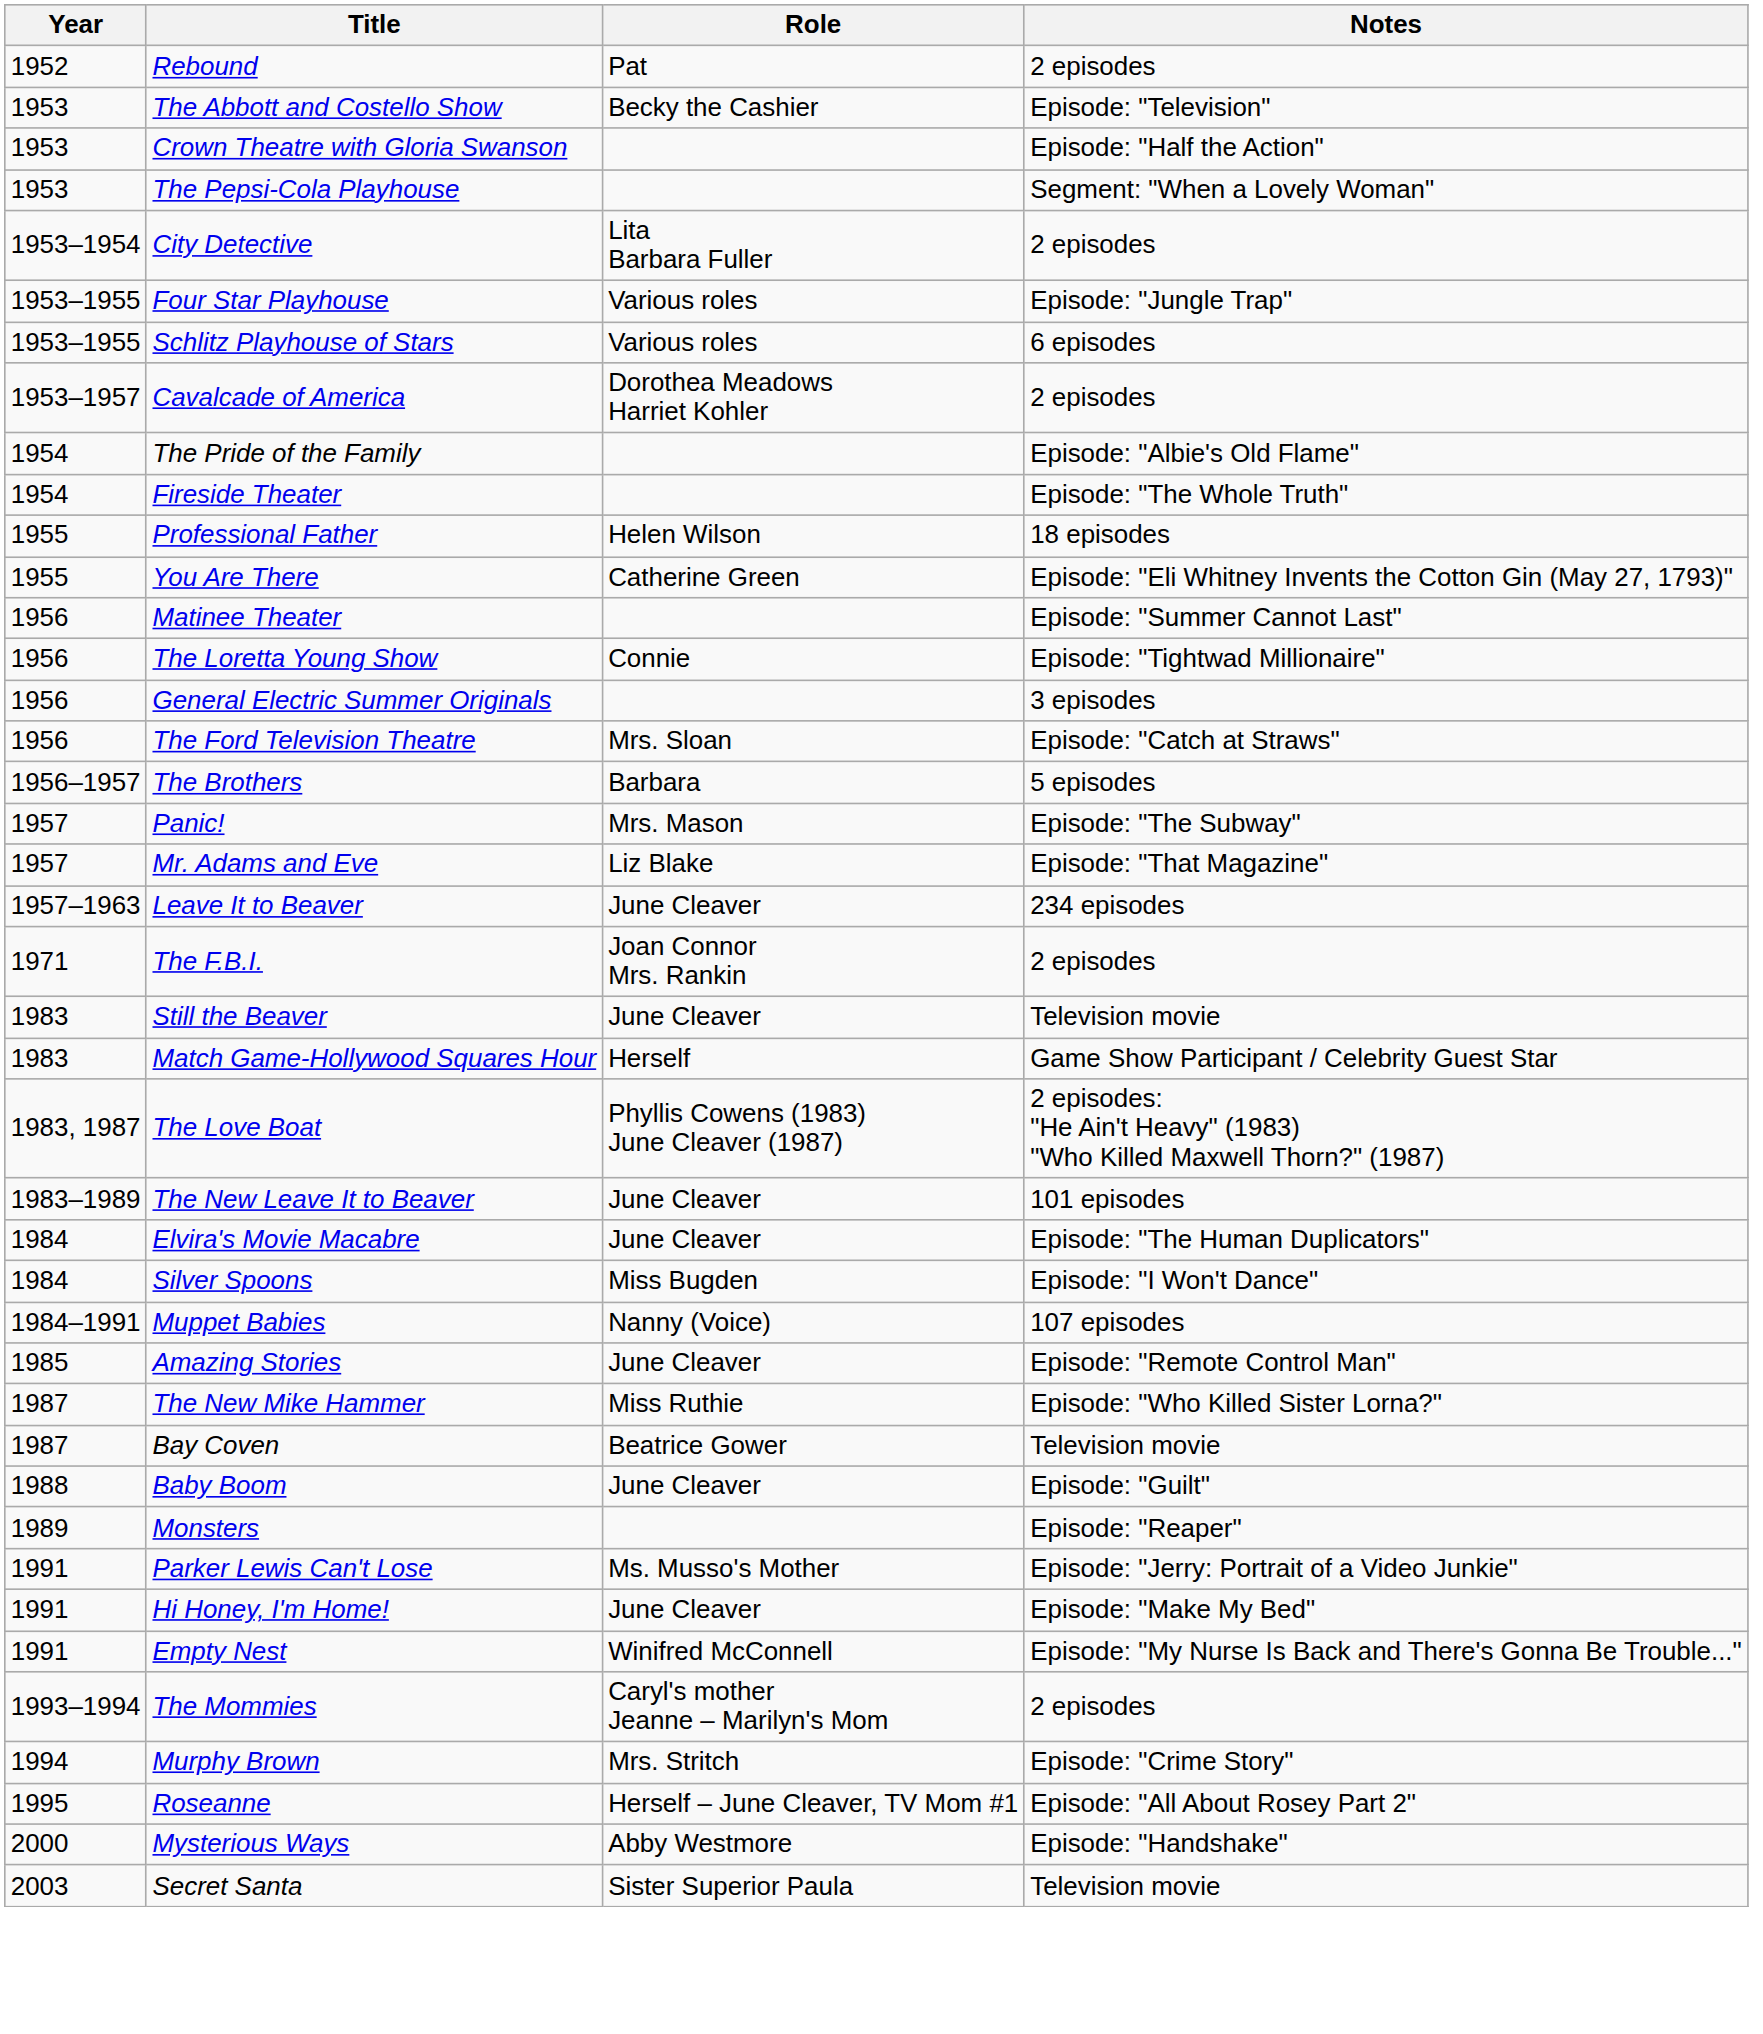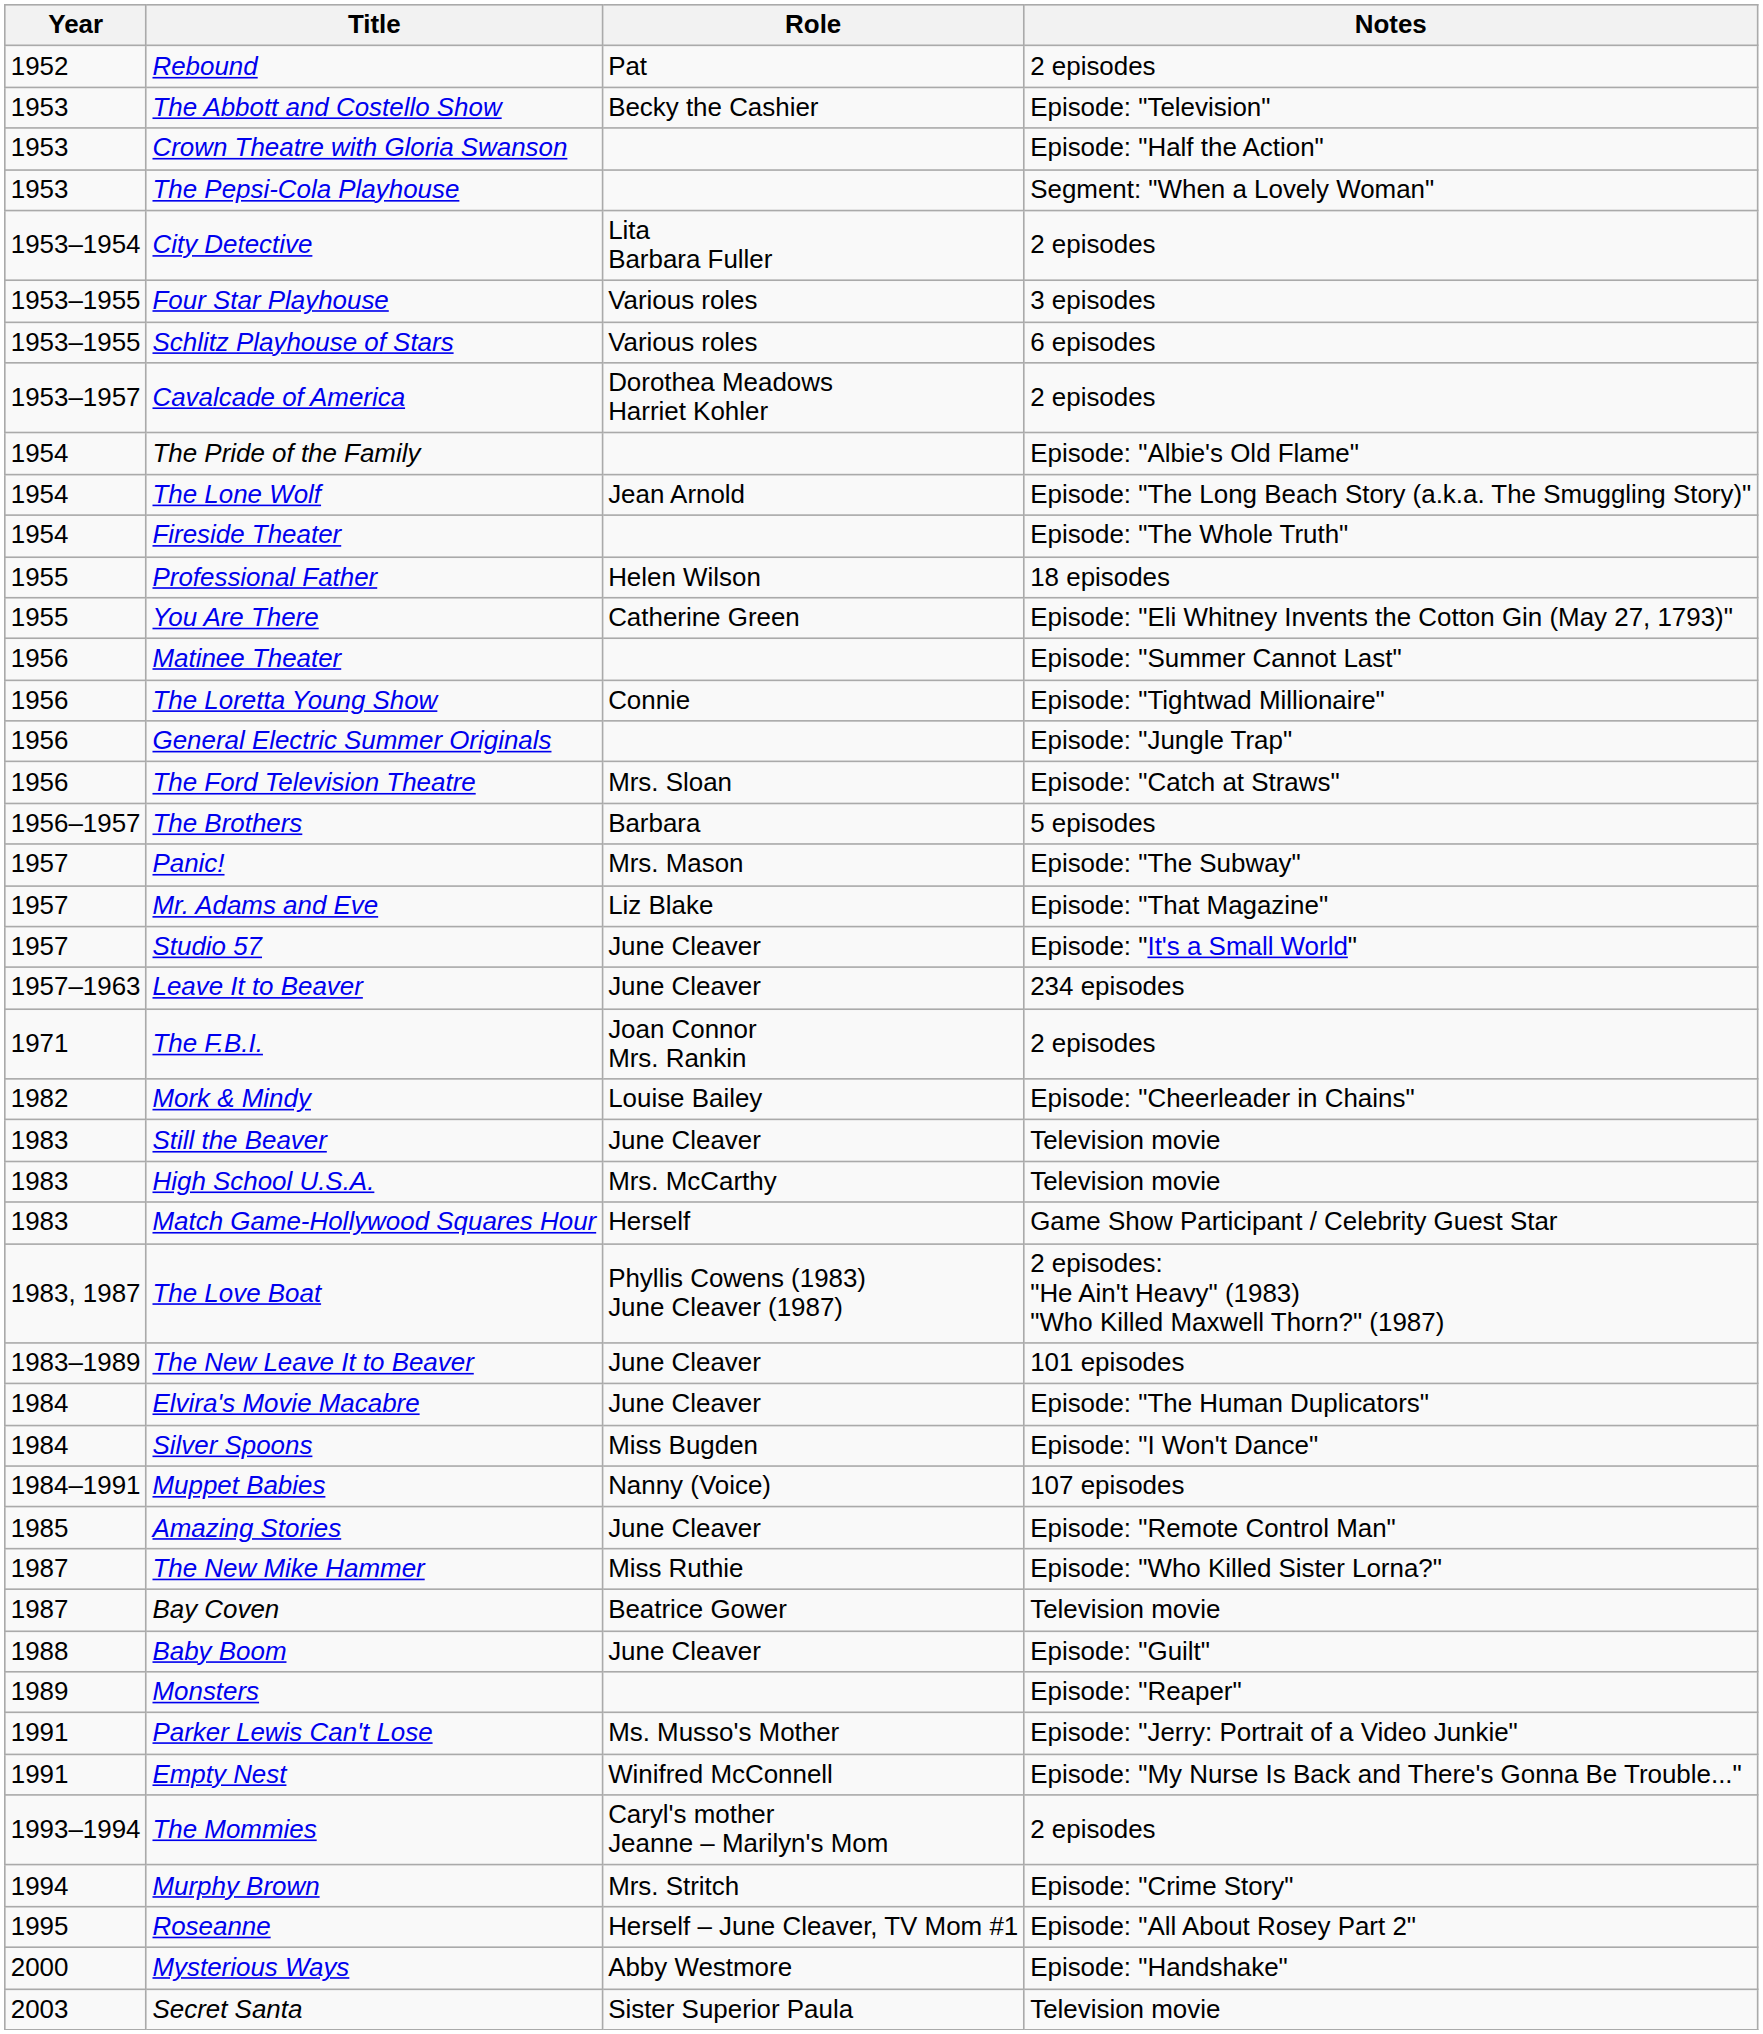Four Star Playhouse | Notes: Episode: "Jungle Trap" -> 3 episodes
+ row: 1954 | The Lone Wolf | Jean Arnold | Episode: "The Long Beach Story (a.k.a. The Smuggling Story)"
General Electric Summer Originals | Notes: 3 episodes -> Episode: "Jungle Trap"
+ row: 1957 | Studio 57 | June Cleaver | Episode: "It's a Small World"
+ row: 1982 | Mork & Mindy | Louise Bailey | Episode: "Cheerleader in Chains"
+ row: 1983 | High School U.S.A. | Mrs. McCarthy | Television movie
- row: 1991 | Hi Honey, I'm Home! | June Cleaver | Episode: "Make My Bed"
